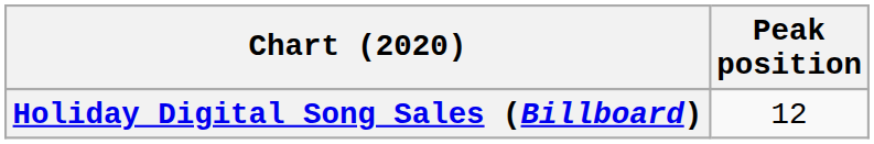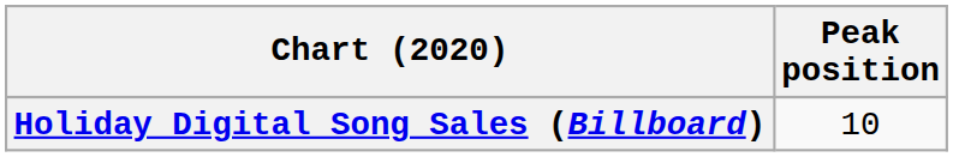Holiday Digital Song Sales (Billboard) | Peak position: 12 -> 10
